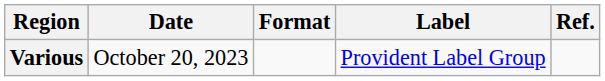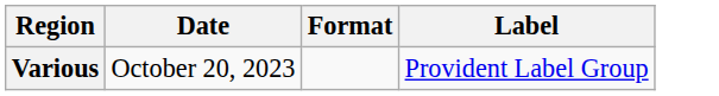- column: Ref.
